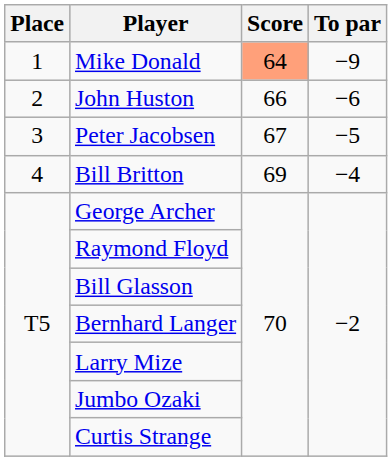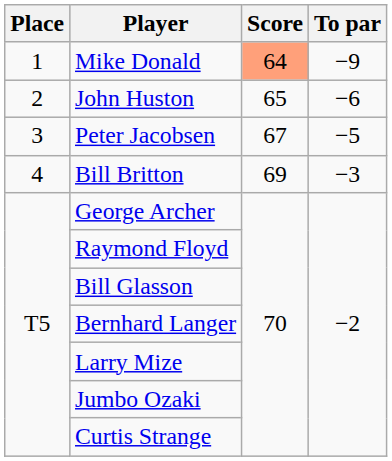John Huston | Score: 66 -> 65
Bill Britton | To par: −4 -> −3
